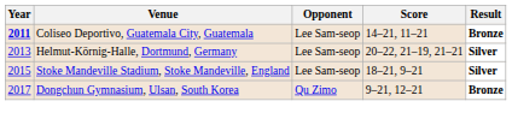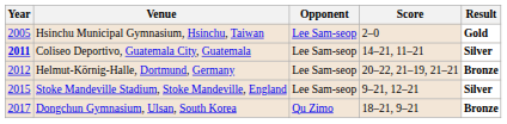+ row: 2005 | Hsinchu Municipal Gymnasium, Hsinchu, Taiwan | Lee Sam-seop | 2–0 | Gold
Coliseo Deportivo, Guatemala City, Guatemala | Result: Bronze -> Silver
Helmut-Körnig-Halle, Dortmund, Germany | Year: 2013 -> 2012
Helmut-Körnig-Halle, Dortmund, Germany | Result: Silver -> Bronze
Stoke Mandeville Stadium, Stoke Mandeville, England | Score: 18–21, 9–21 -> 9–21, 12–21
Dongchun Gymnasium, Ulsan, South Korea | Score: 9–21, 12–21 -> 18–21, 9–21
